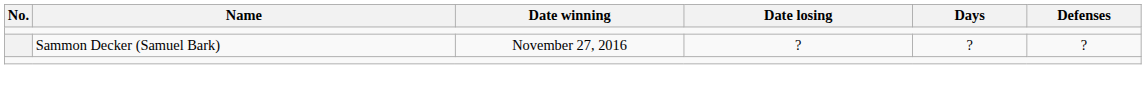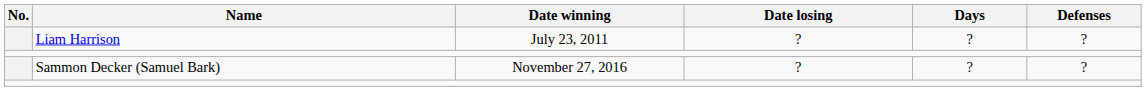+ row: Liam Harrison | July 23, 2011 | ? | ? | ?
